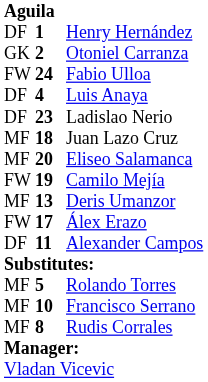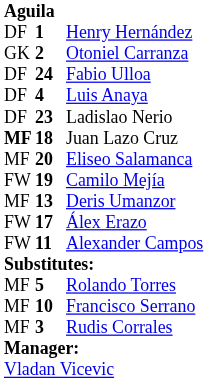Fabio Ulloa | column 1: FW -> DF
Juan Lazo Cruz | column 1: normal -> bold
Alexander Campos | column 1: DF -> FW
Rudis Corrales | column 2: 8 -> 3
